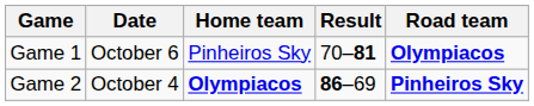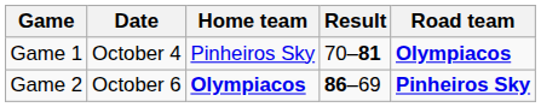Game 1 | Date: October 6 -> October 4
Game 2 | Date: October 4 -> October 6
